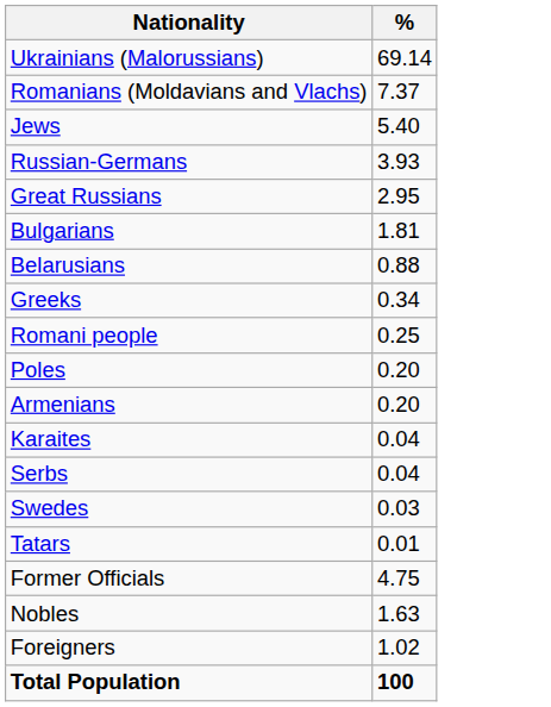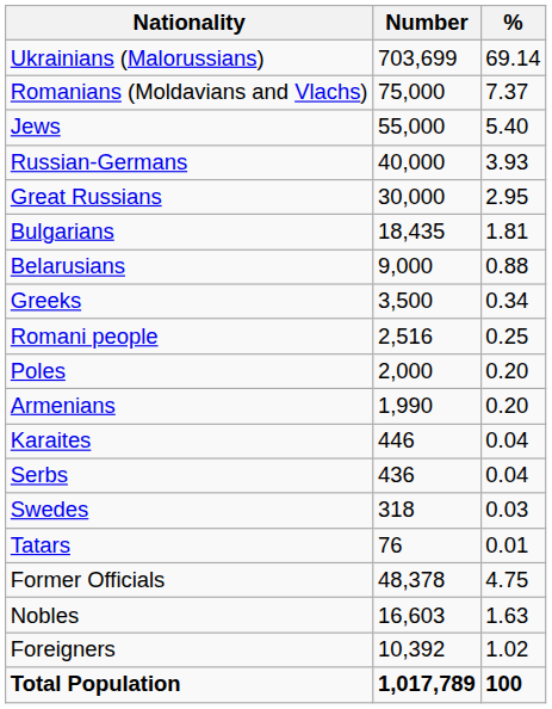+ column: Number | 703,699 | 75,000 | 55,000 | 40,000 | 30,000 | 18,435 | 9,000 | 3,500 | 2,516 | 2,000 | 1,990 | 446 | 436 | 318 | 76 | 48,378 | 16,603 | 10,392 | 1,017,789
